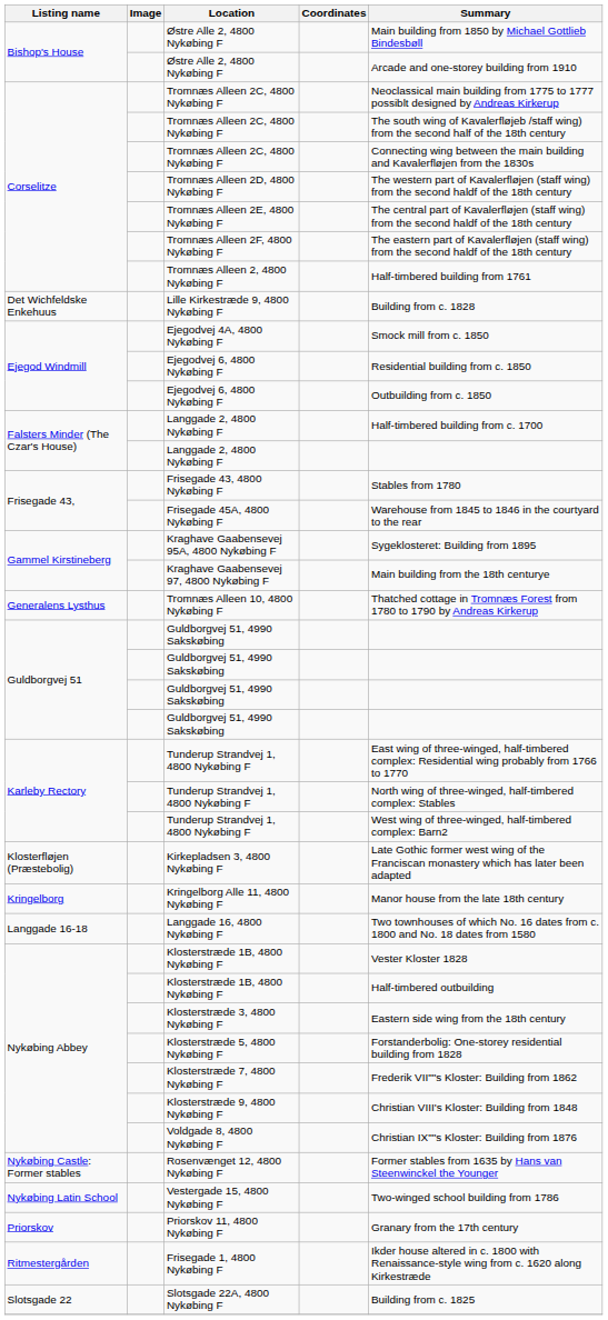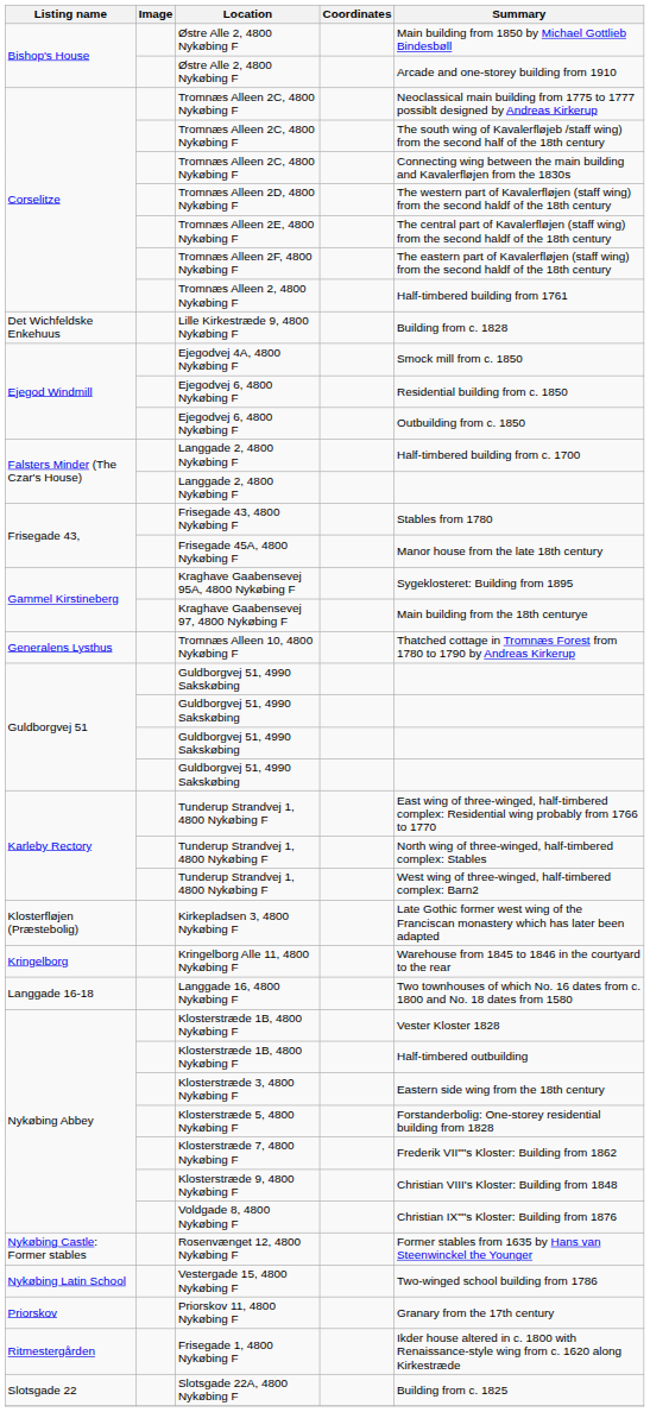Frisegade 45A, 4800 Nykøbing F | Summary: Warehouse from 1845 to 1846 in the courtyard to the rear -> Manor house from the late 18th century
Kringelborg Alle 11, 4800 Nykøbing F | Summary: Manor house from the late 18th century -> Warehouse from 1845 to 1846 in the courtyard to the rear
